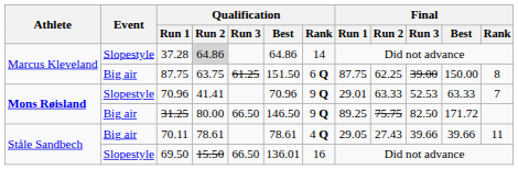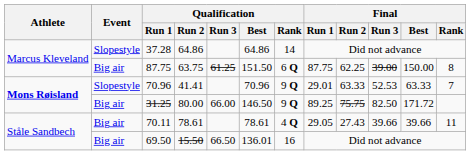37.28 | Qualification / Run 2: lightgrey background -> no background
31.25 | Qualification / Run 3: 66.50 -> 66.00
69.50 | Event: Slopestyle -> Big air
